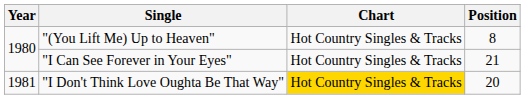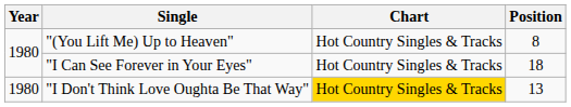"I Can See Forever in Your Eyes" | Position: 21 -> 18
"I Don't Think Love Oughta Be That Way" | Year: 1981 -> 1980
"I Don't Think Love Oughta Be That Way" | Position: 20 -> 13
